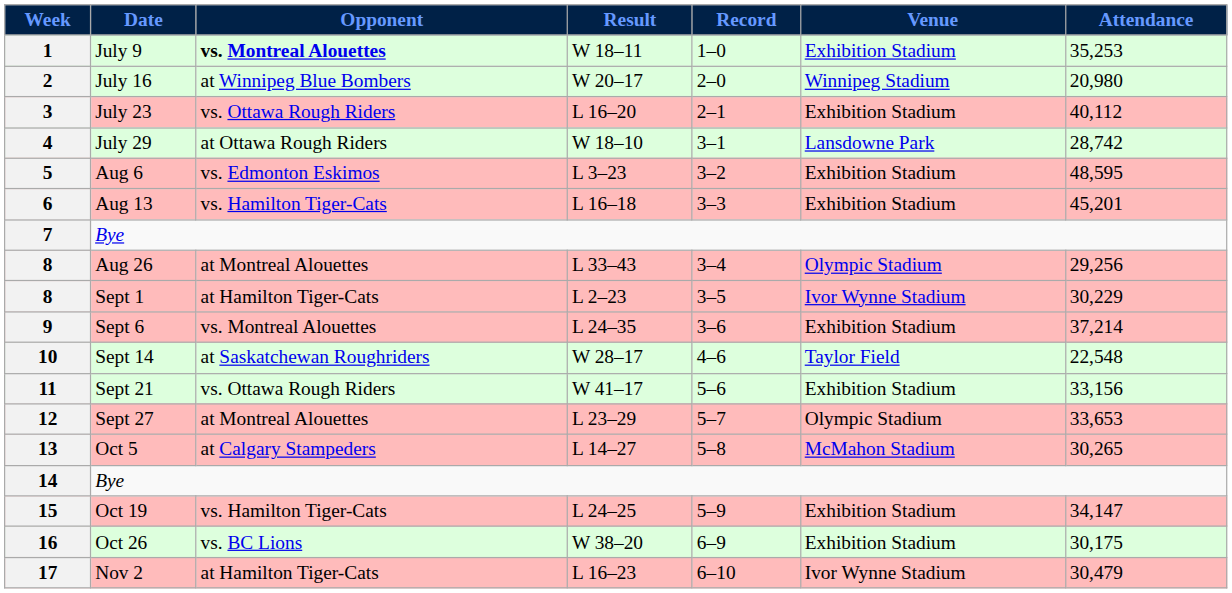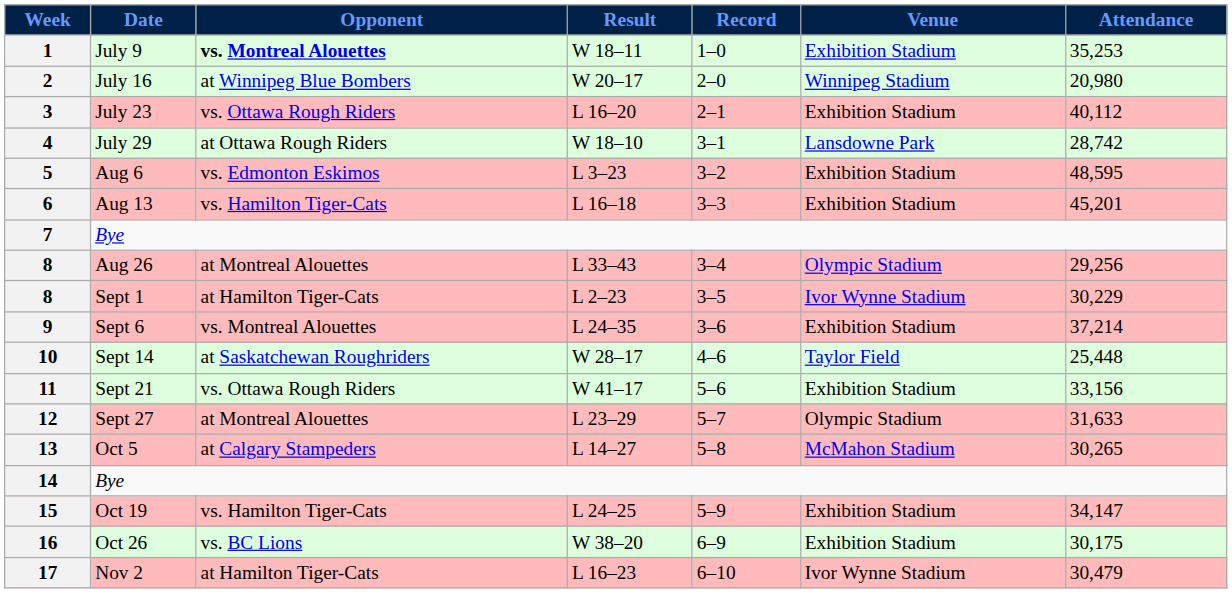10 | Attendance: 22,548 -> 25,448
12 | Attendance: 33,653 -> 31,633
